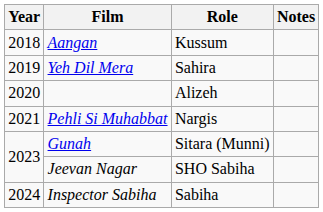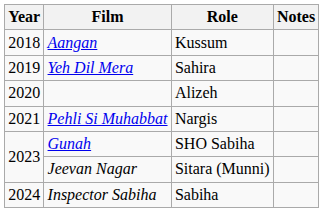Gunah | Role: Sitara (Munni) -> SHO Sabiha
Jeevan Nagar | Role: SHO Sabiha -> Sitara (Munni)
